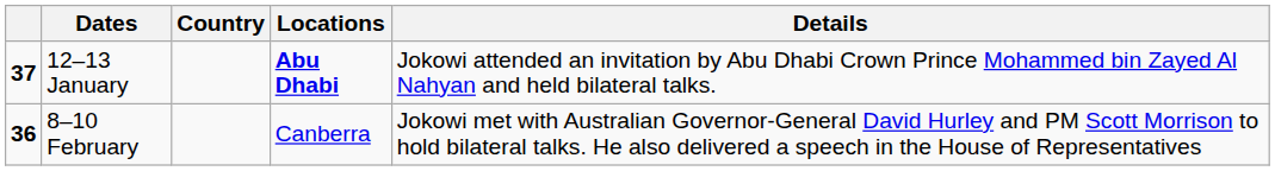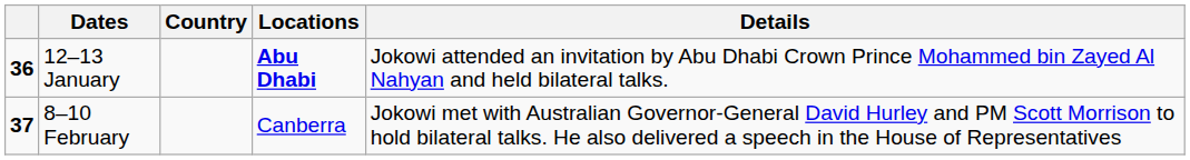12–13 January | column 1: 37 -> 36
8–10 February | column 1: 36 -> 37
